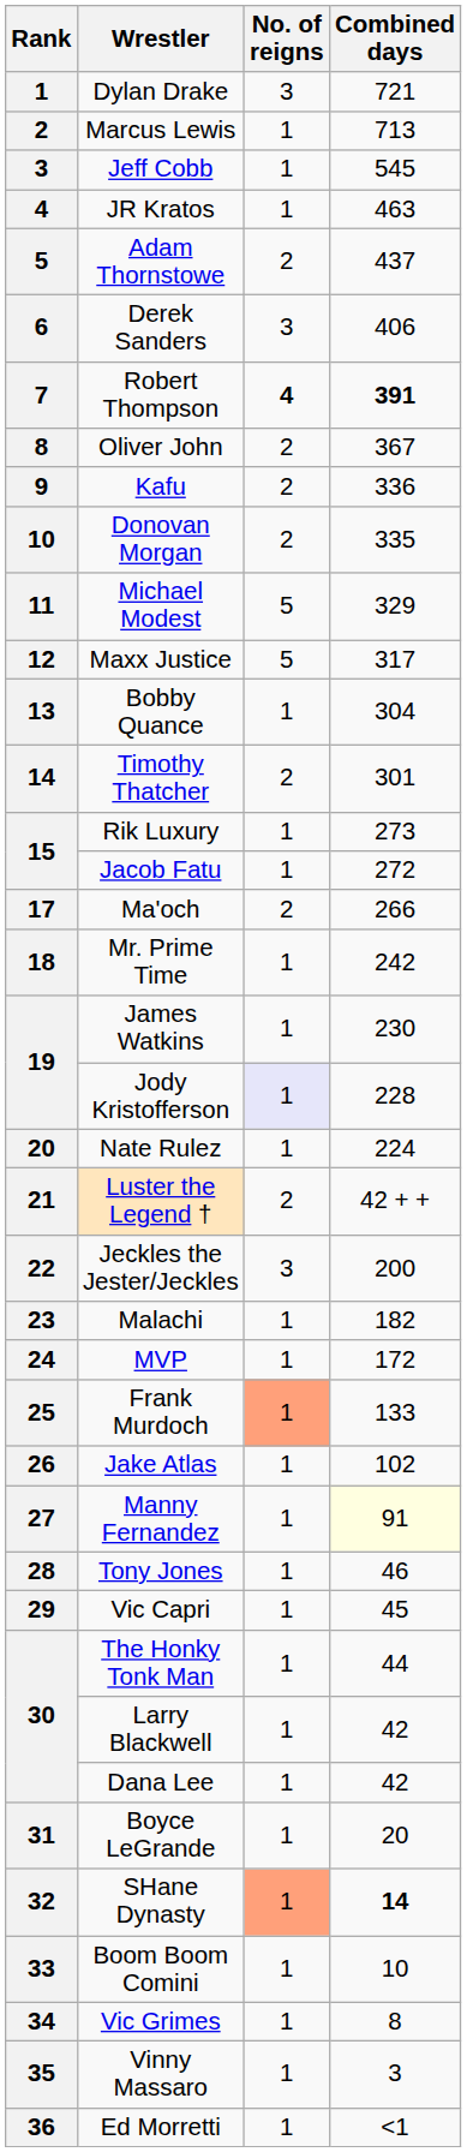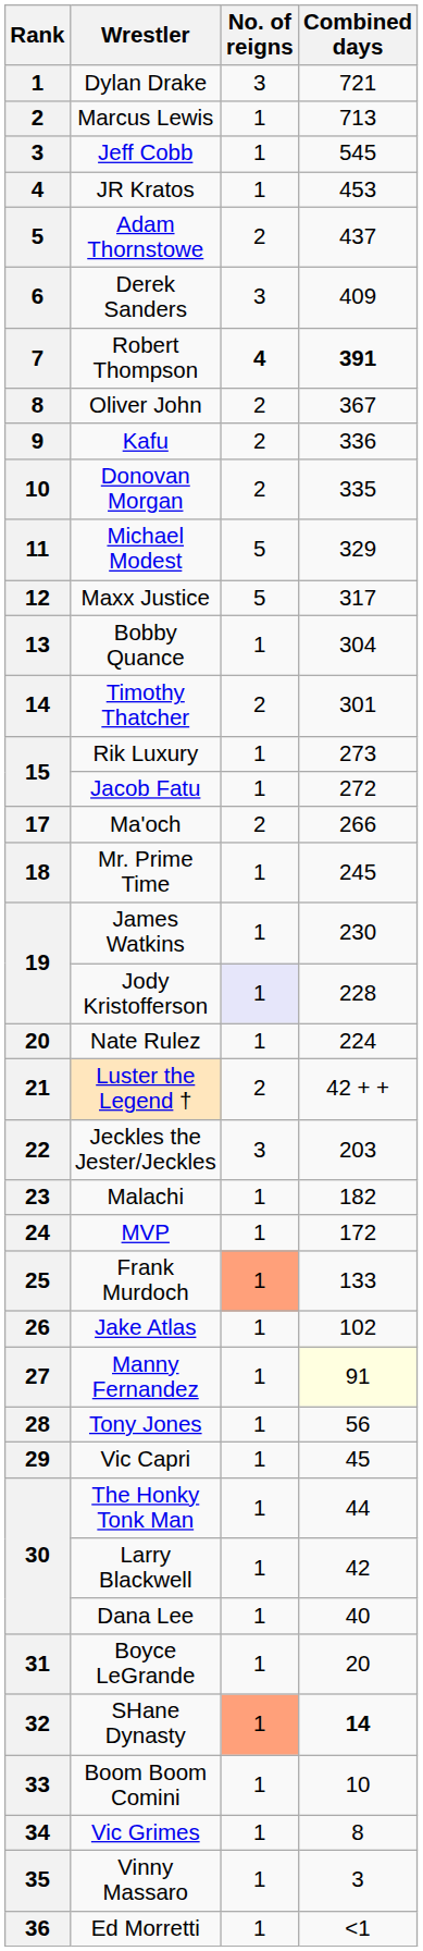JR Kratos | Combined days: 463 -> 453
Derek Sanders | Combined days: 406 -> 409
Mr. Prime Time | Combined days: 242 -> 245
Jeckles the Jester/Jeckles | Combined days: 200 -> 203
Tony Jones | Combined days: 46 -> 56
Dana Lee | Combined days: 42 -> 40
